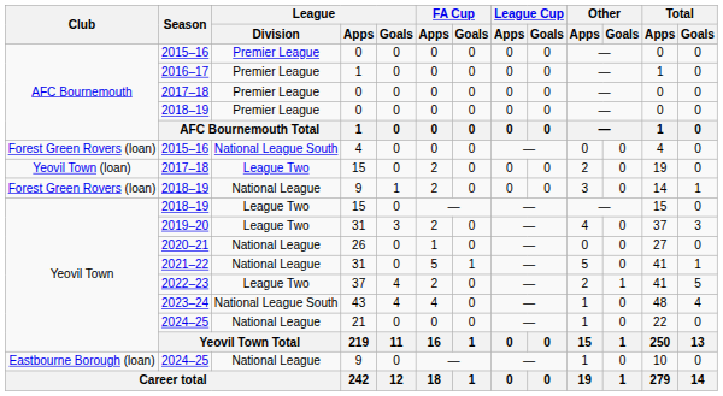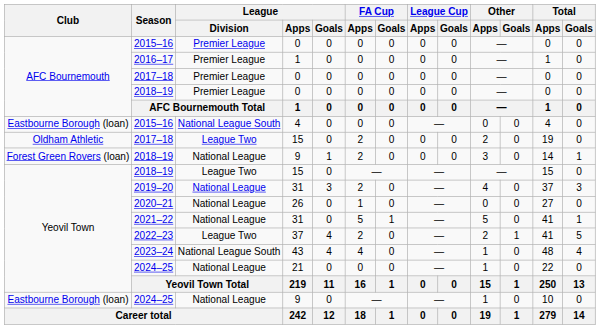2015–16 / 4 | Club: Forest Green Rovers (loan) -> Eastbourne Borough (loan)
2017–18 / 15 | Club: Yeovil Town (loan) -> Oldham Athletic
2019–20 | League / Division: League Two -> National League
